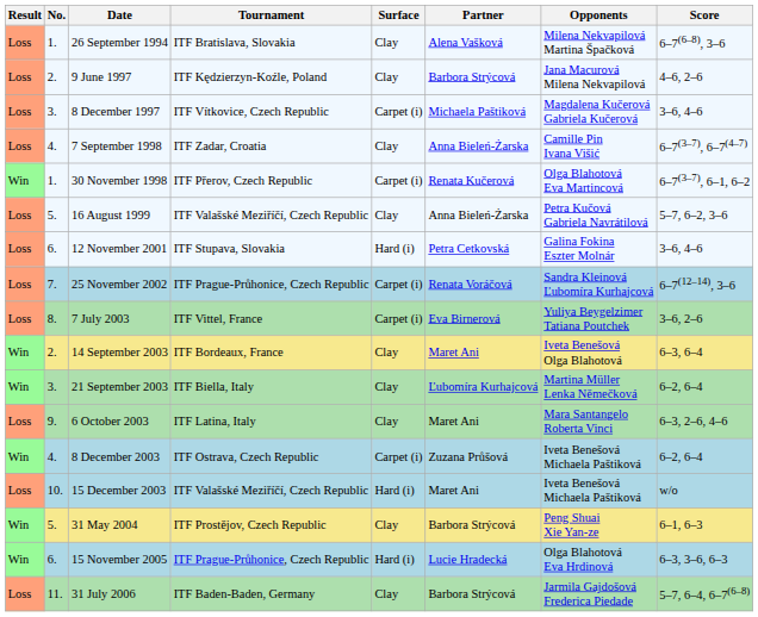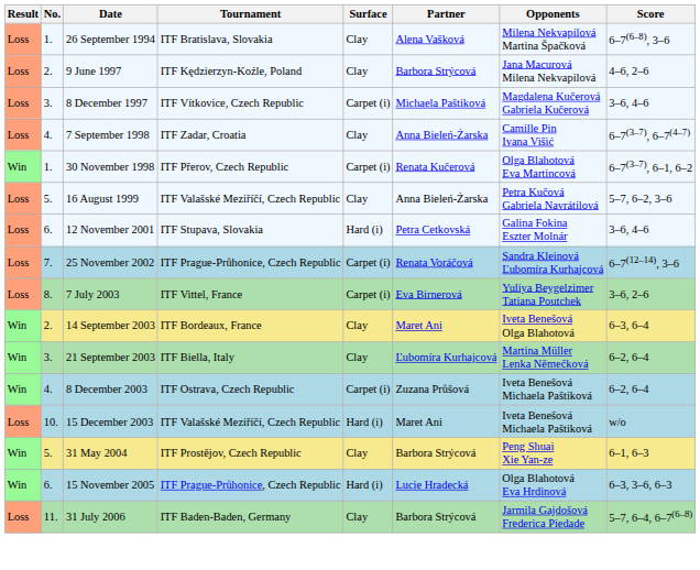- row: Loss | 9. | 6 October 2003 | ITF Latina, Italy | Clay | Maret Ani | Mara Santangelo Roberta Vinci | 6–3, 2–6, 4–6
